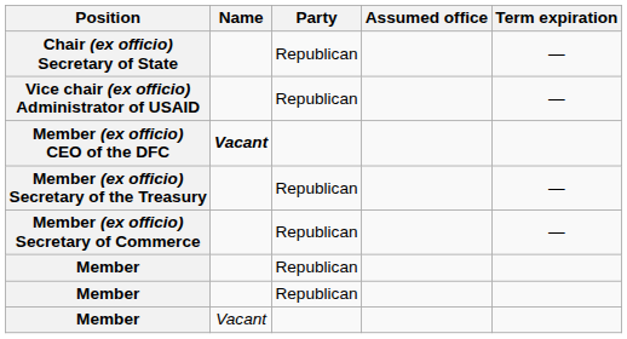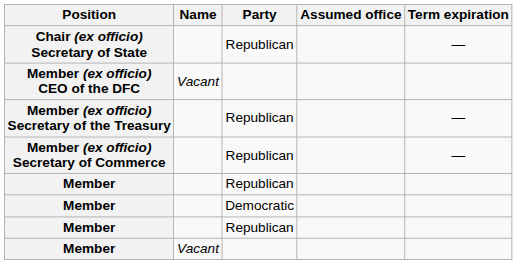- row: Vice chair (ex officio) Administrator of USAID | Republican | —
Member (ex officio) CEO of the DFC | Name: bold -> normal
+ row: Member | Democratic
